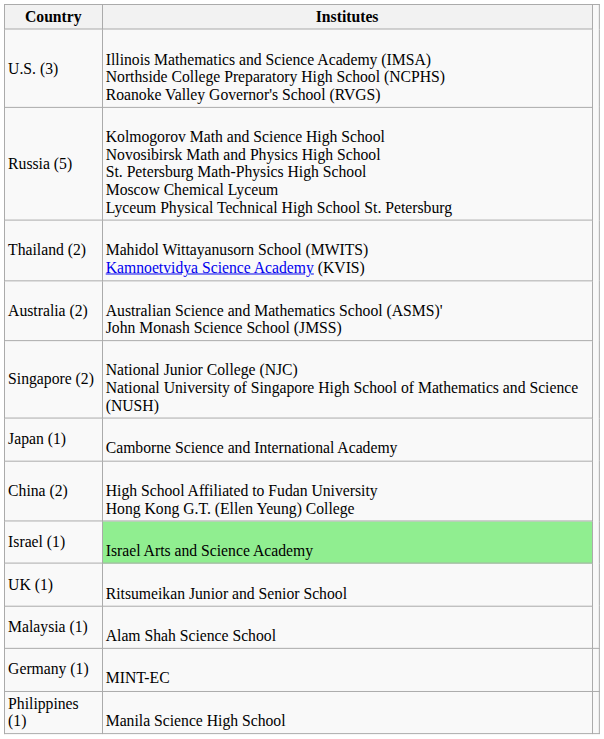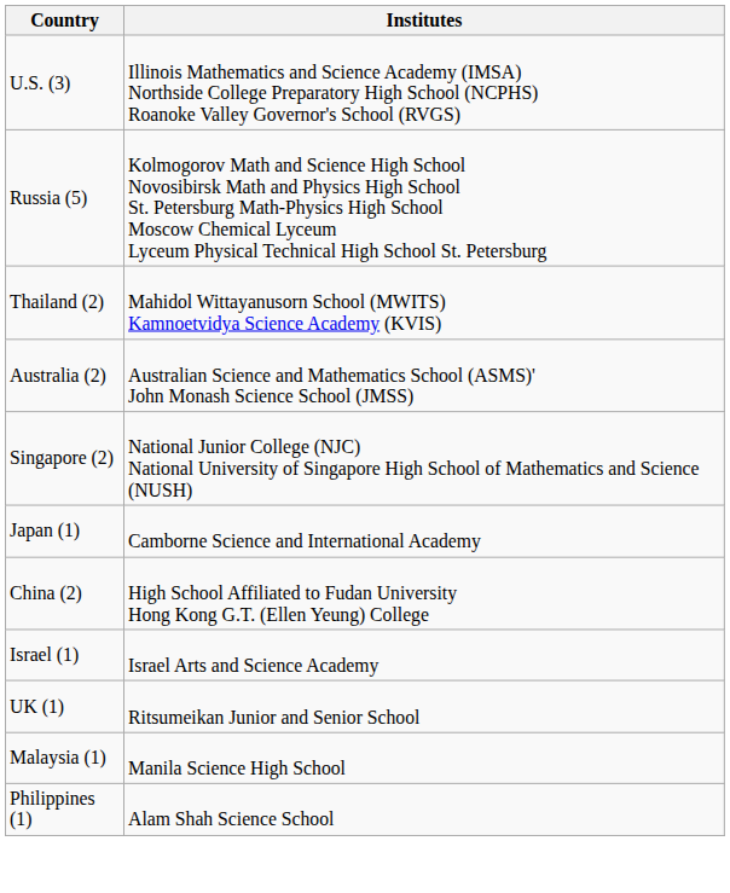Israel (1) | Institutes: lightgreen background -> no background
Malaysia (1) | Institutes: Alam Shah Science School -> Manila Science High School
- row: Germany (1) | MINT-EC
Philippines (1) | Institutes: Manila Science High School -> Alam Shah Science School
